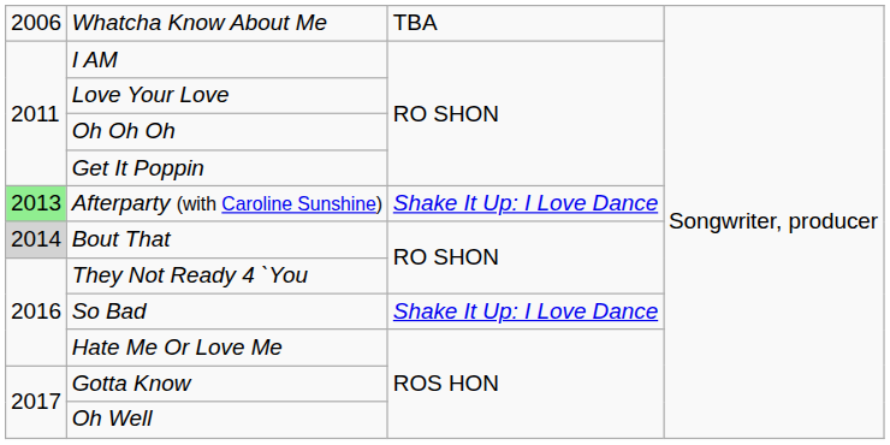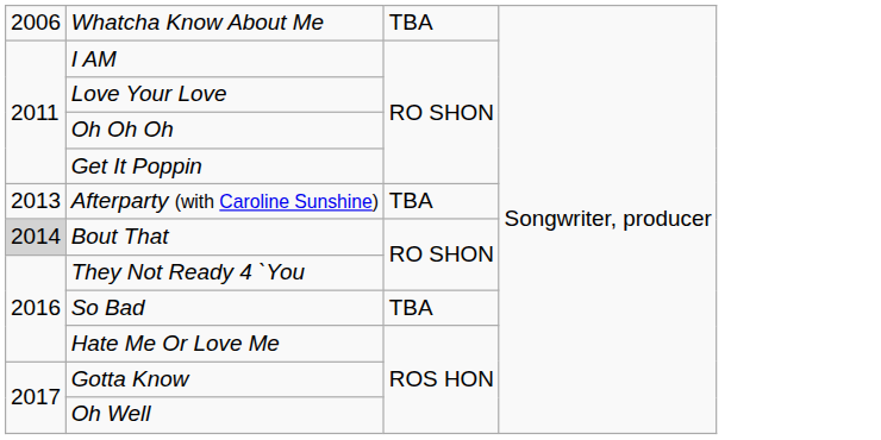Afterparty (with Caroline Sunshine) | column 1: lightgreen background -> no background
Afterparty (with Caroline Sunshine) | column 3: Shake It Up: I Love Dance -> TBA
So Bad | column 3: Shake It Up: I Love Dance -> TBA
